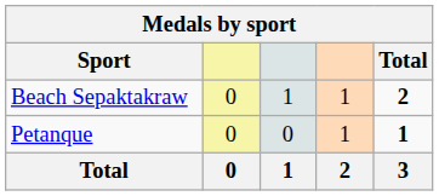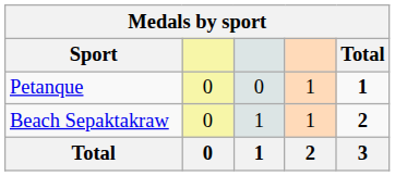rows swapped: Beach Sepaktakraw <-> Petanque
